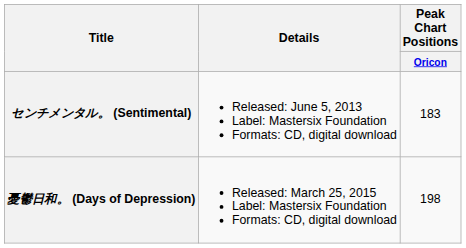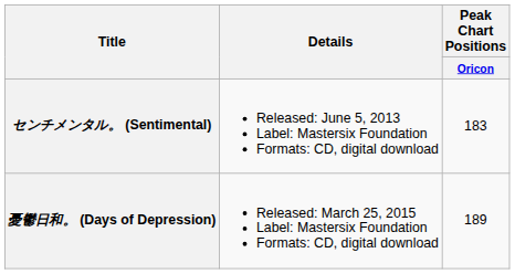憂鬱日和。 (Days of Depression) | Peak Chart Positions / Oricon: 198 -> 189
